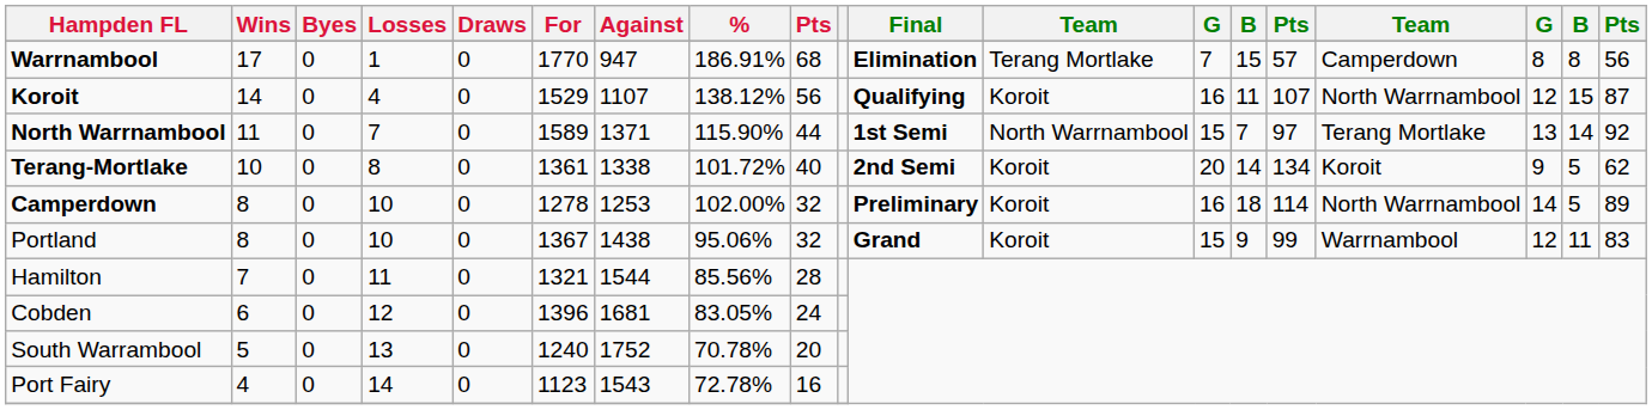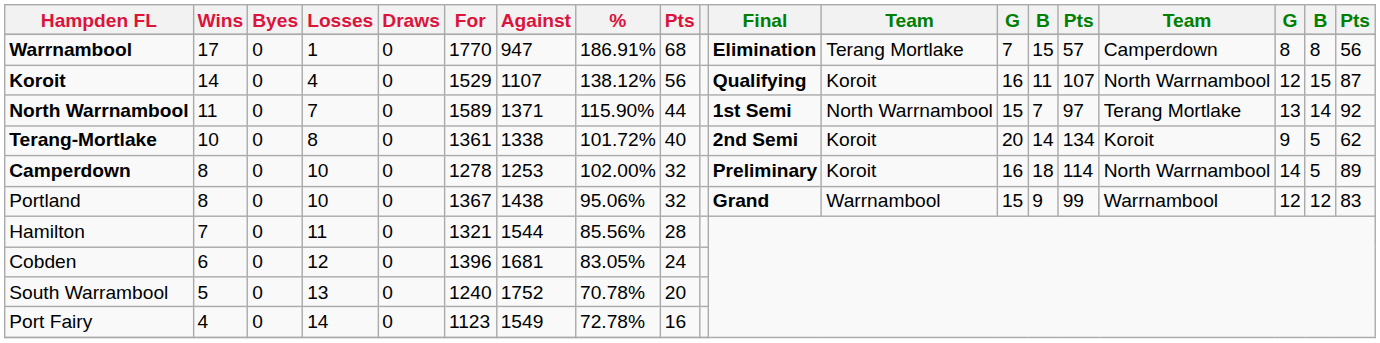Portland | column 12: Koroit -> Warrnambool
Portland | column 18: 11 -> 12
Port Fairy | Against: 1543 -> 1549
